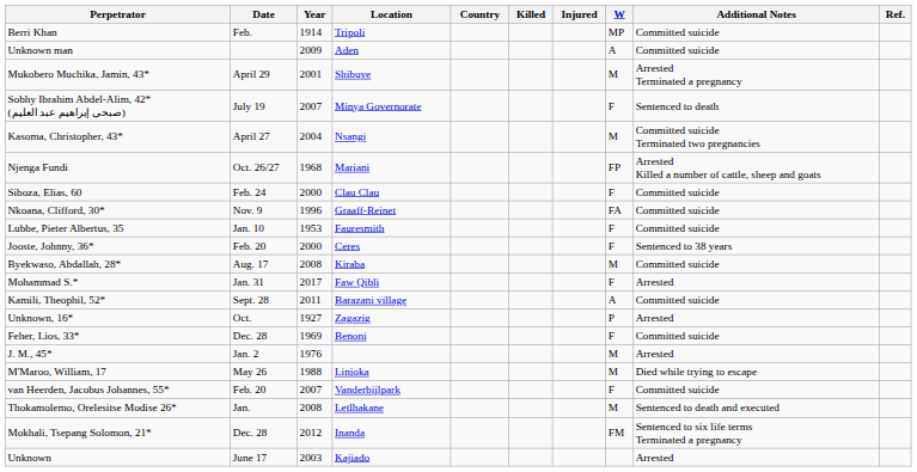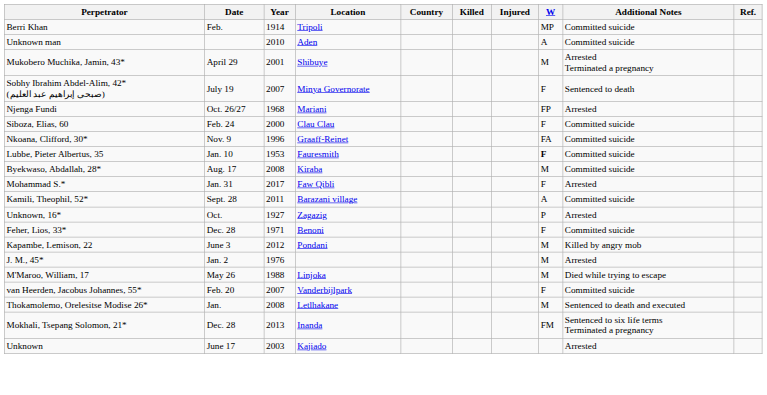Unknown man | Year: 2009 -> 2010
- row: Kasoma, Christopher, 43* | April 27 | 2004 | Nsangi | M | Committed suicide Terminated two pregnancies
Njenga Fundi | Additional Notes: Arrested Killed a number of cattle, sheep and goats -> Arrested
Lubbe, Pieter Albertus, 35 | W: normal -> bold
- row: Jooste, Johnny, 36* | Feb. 20 | 2000 | Ceres | F | Sentenced to 38 years
Feher, Lios, 33* | Year: 1969 -> 1971
+ row: Kapambe, Lemison, 22 | June 3 | 2012 | Pondani | M | Killed by angry mob
Mokhali, Tsepang Solomon, 21* | Year: 2012 -> 2013
